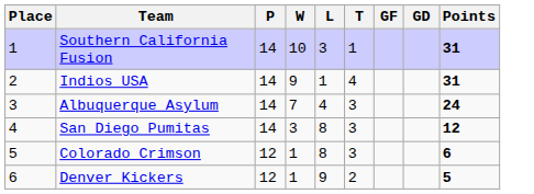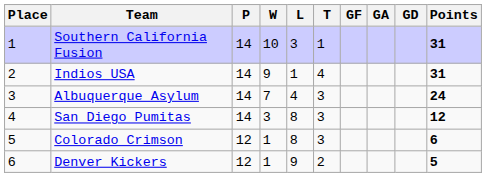+ column: GA
